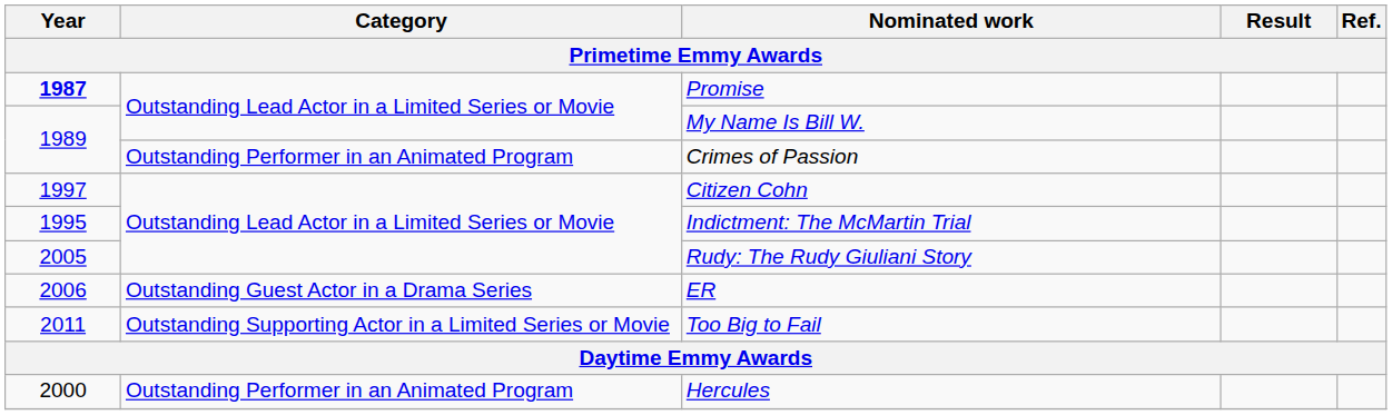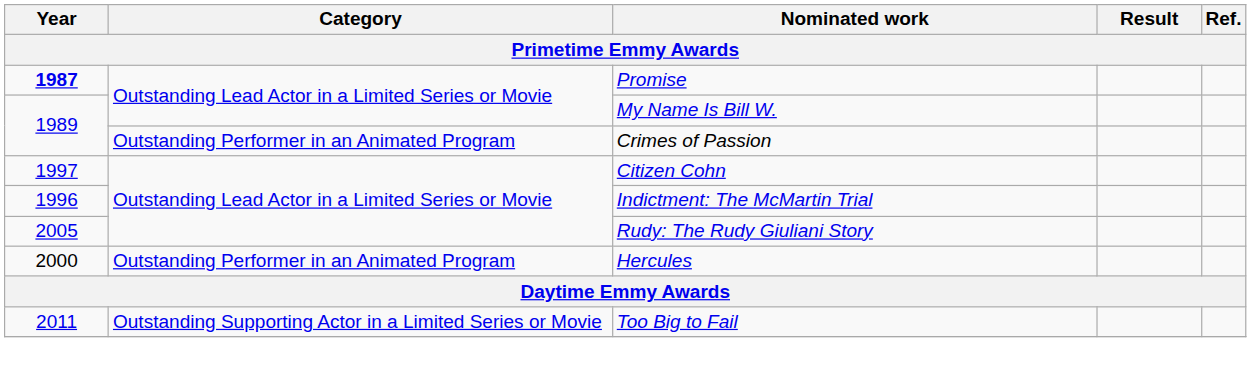Indictment: The McMartin Trial | Year: 1995 -> 1996
- row: 2006 | Outstanding Guest Actor in a Drama Series | ER
rows swapped: Too Big to Fail <-> Hercules
